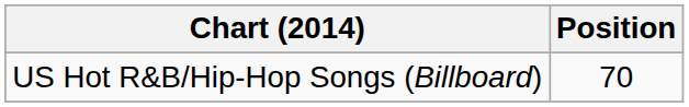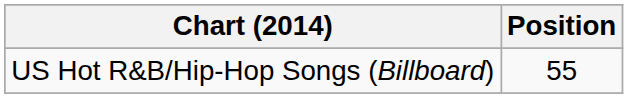US Hot R&B/Hip-Hop Songs (Billboard) | Position: 70 -> 55
